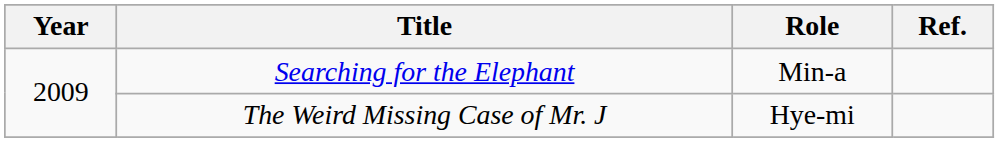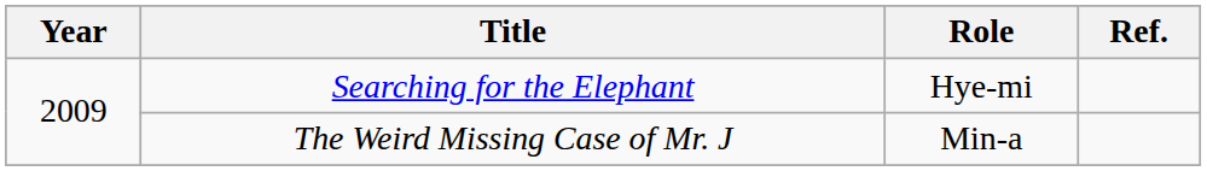Searching for the Elephant | Role: Min-a -> Hye-mi
The Weird Missing Case of Mr. J | Role: Hye-mi -> Min-a
